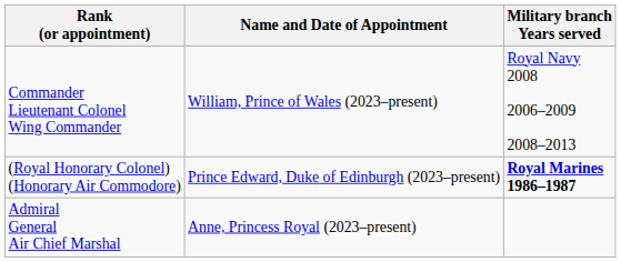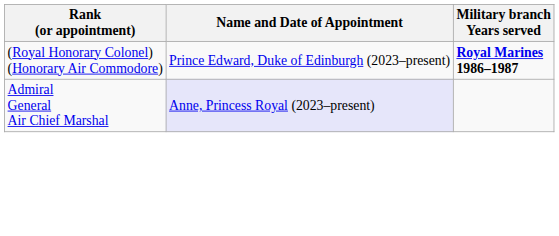- row: Commander Lieutenant Colonel Wing Commander | William, Prince of Wales (2023–present) | Royal Navy 2008 2006–2009 2008–2013
Admiral General Air Chief Marshal | Name and Date of Appointment: no background -> lavender background
